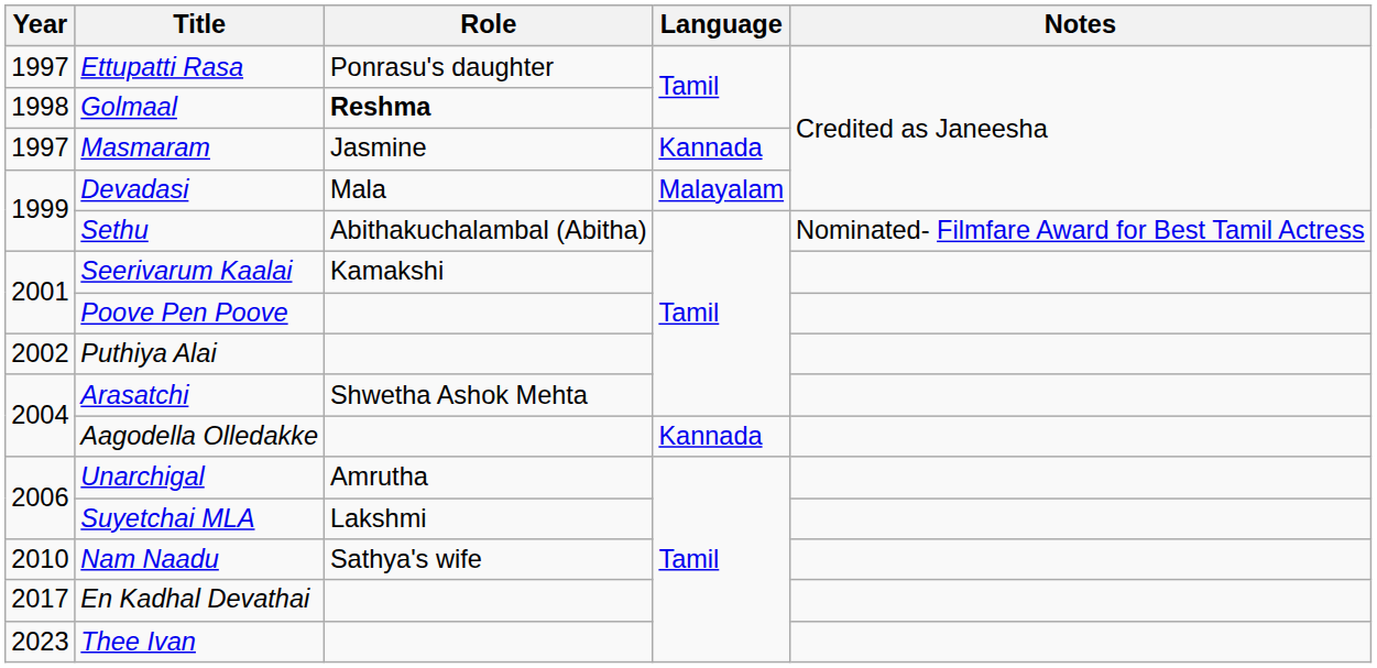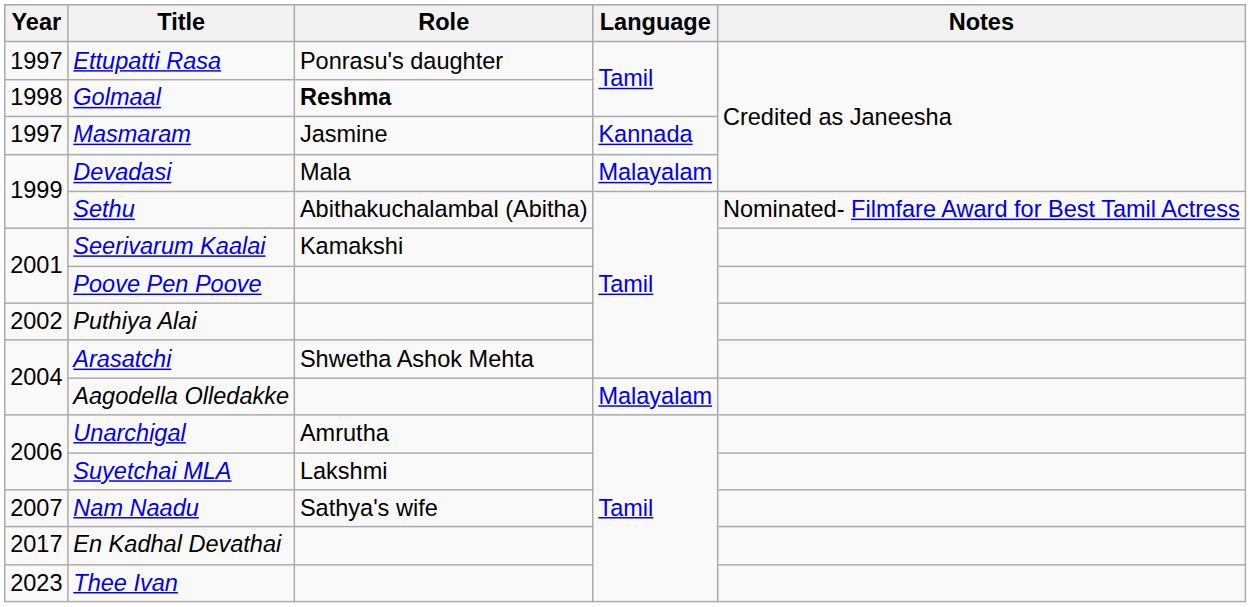Aagodella Olledakke | Language: Kannada -> Malayalam
Nam Naadu | Year: 2010 -> 2007
